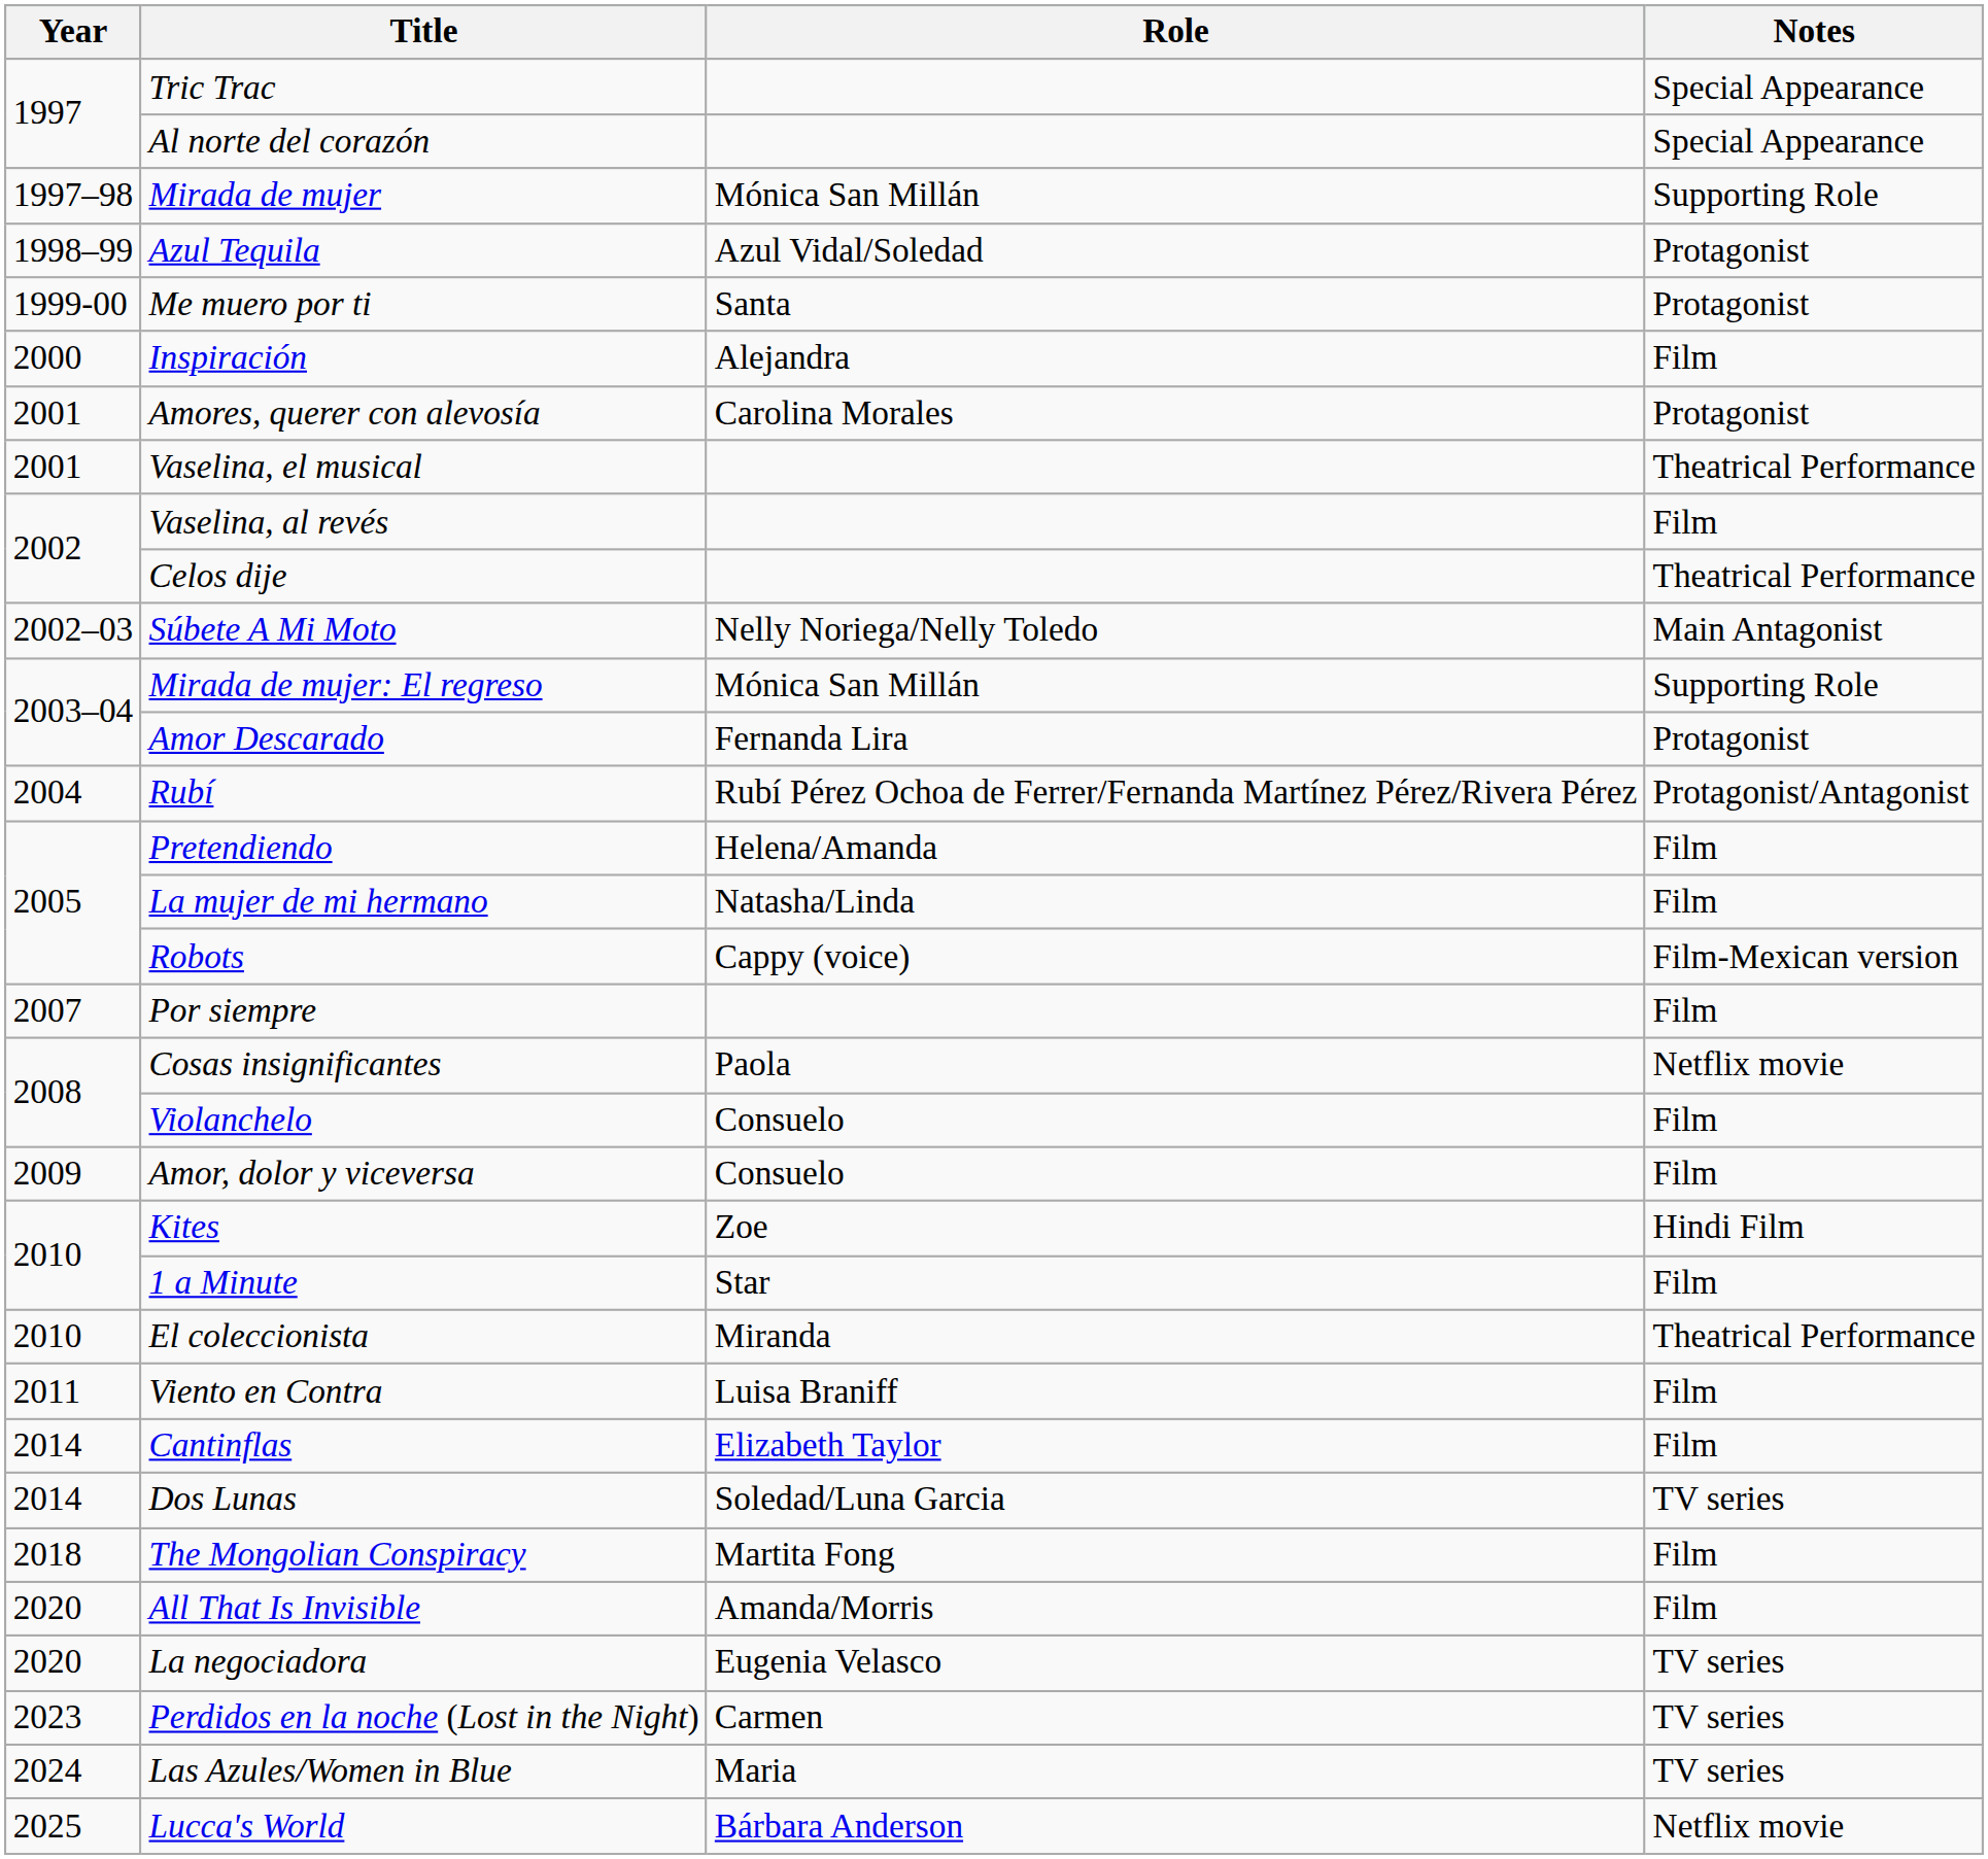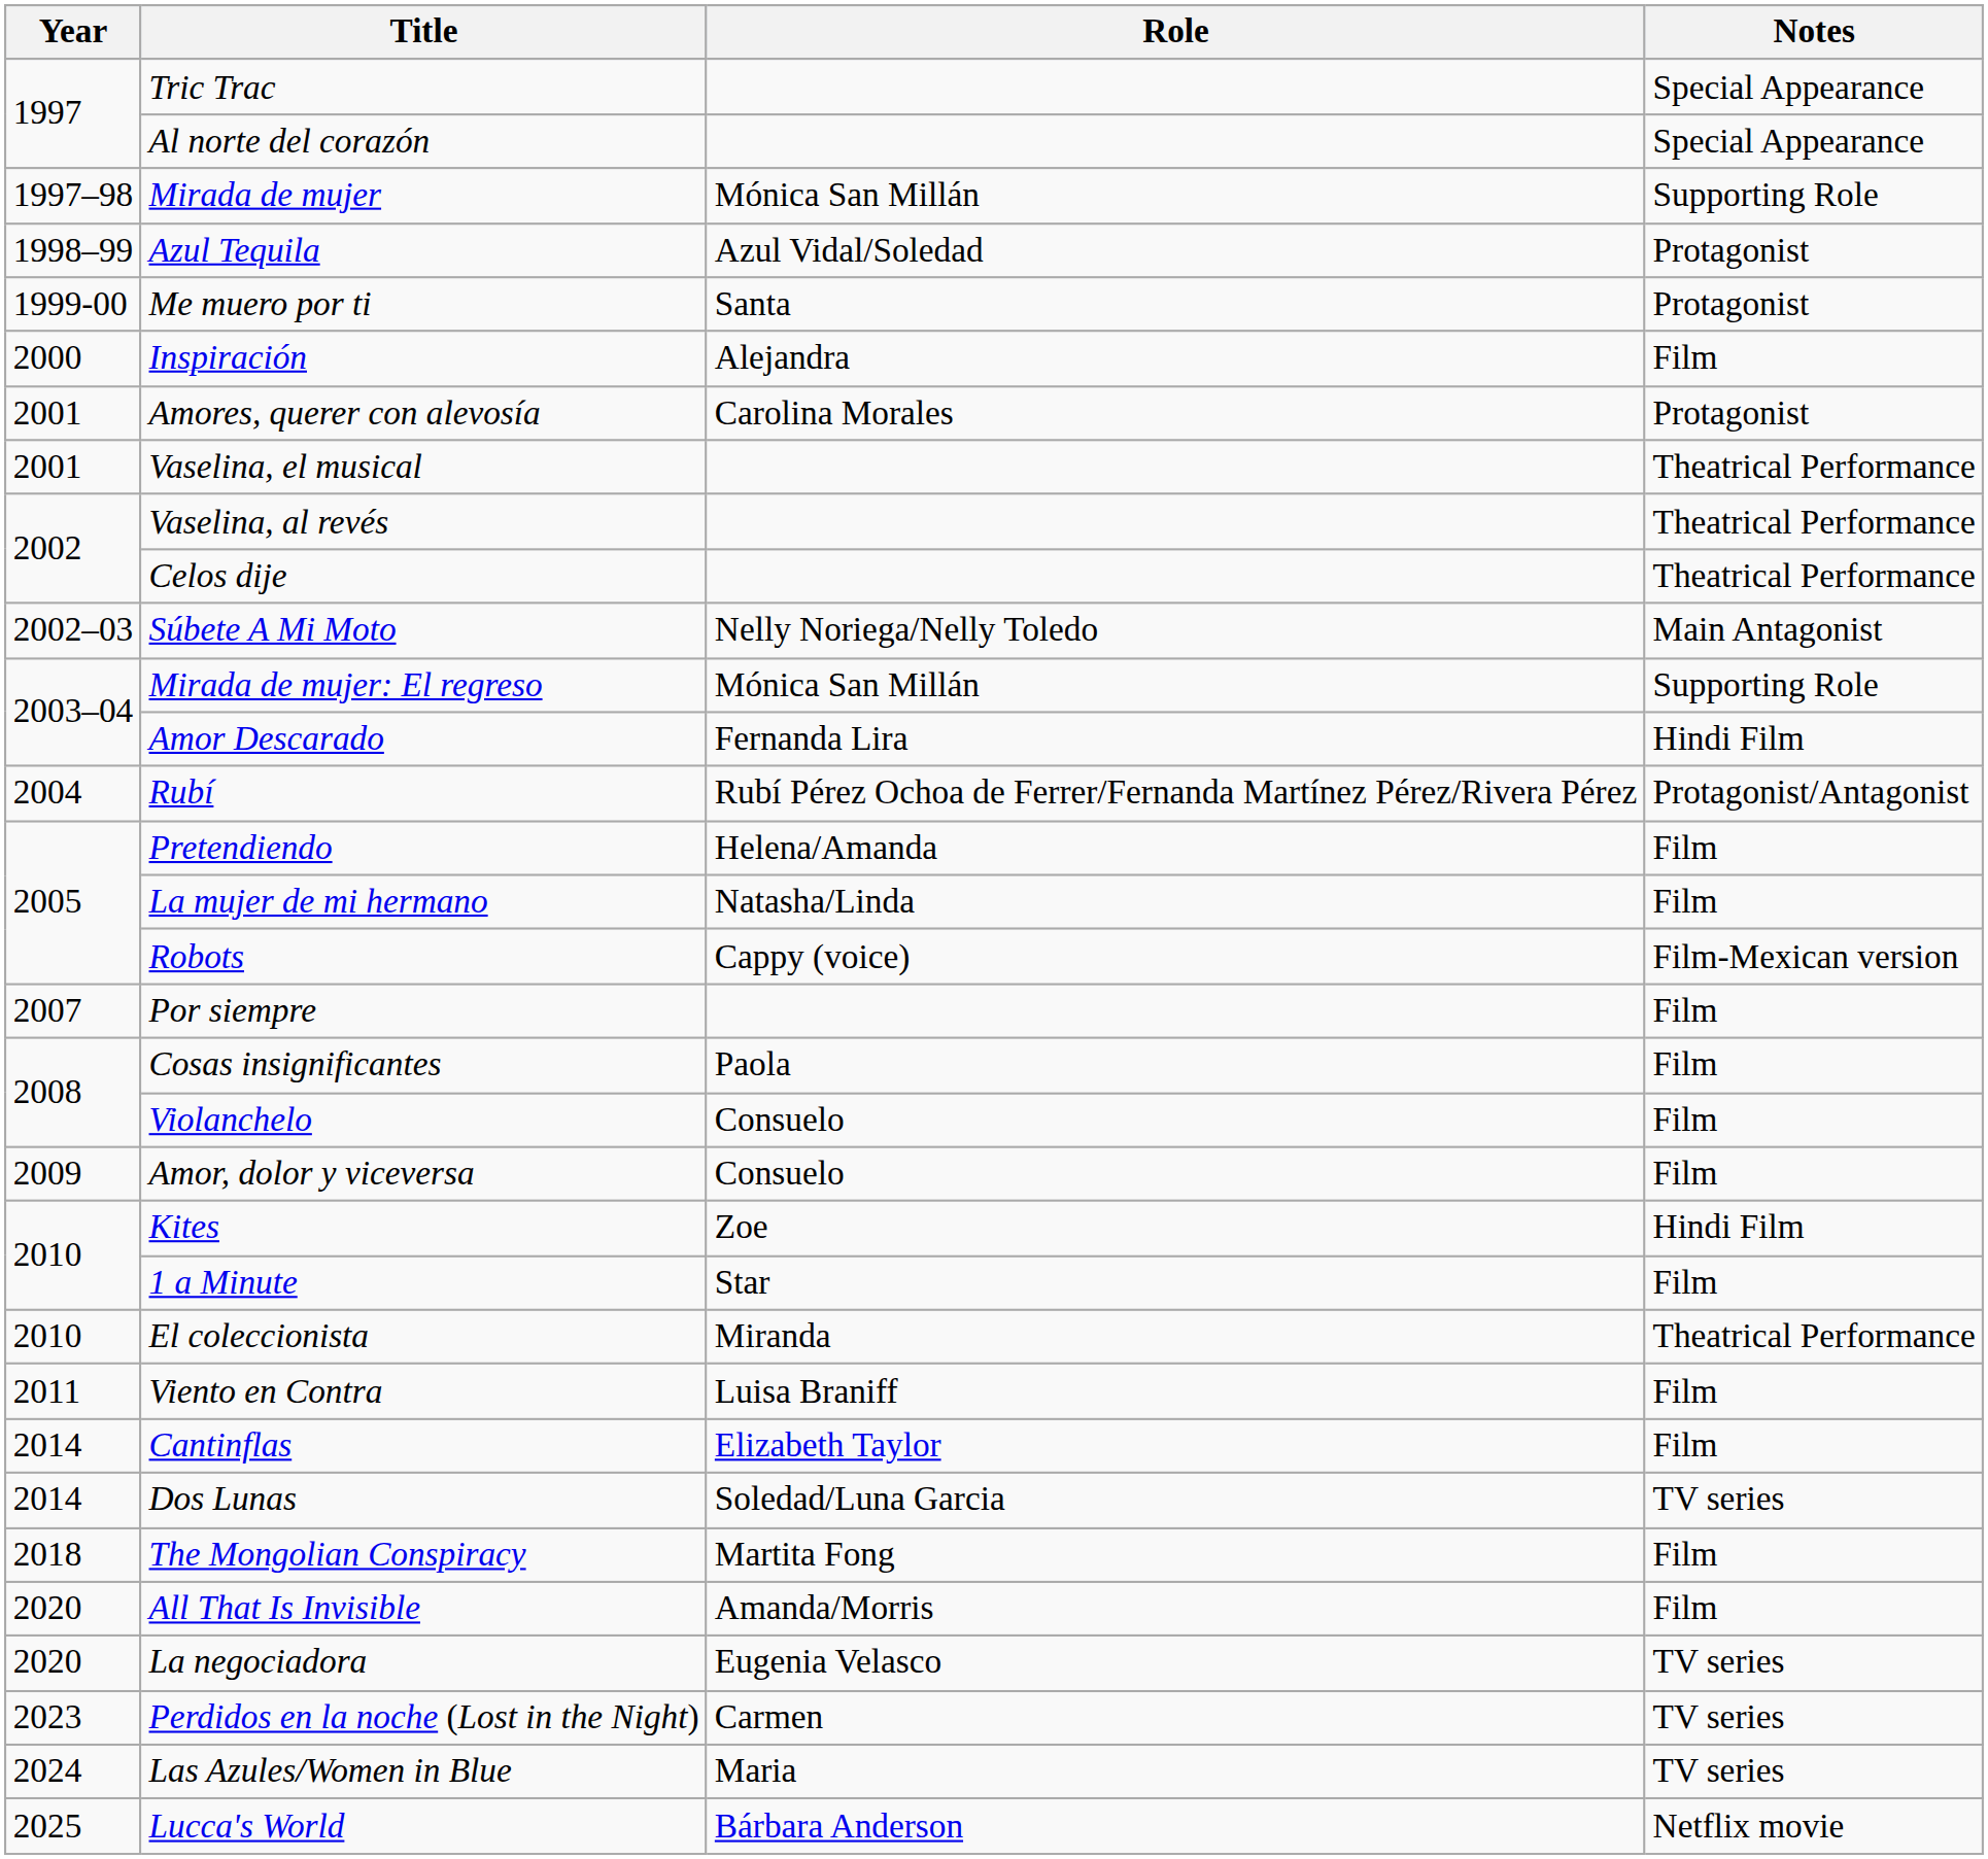Vaselina, al revés | Notes: Film -> Theatrical Performance
Amor Descarado | Notes: Protagonist -> Hindi Film
Cosas insignificantes | Notes: Netflix movie -> Film
